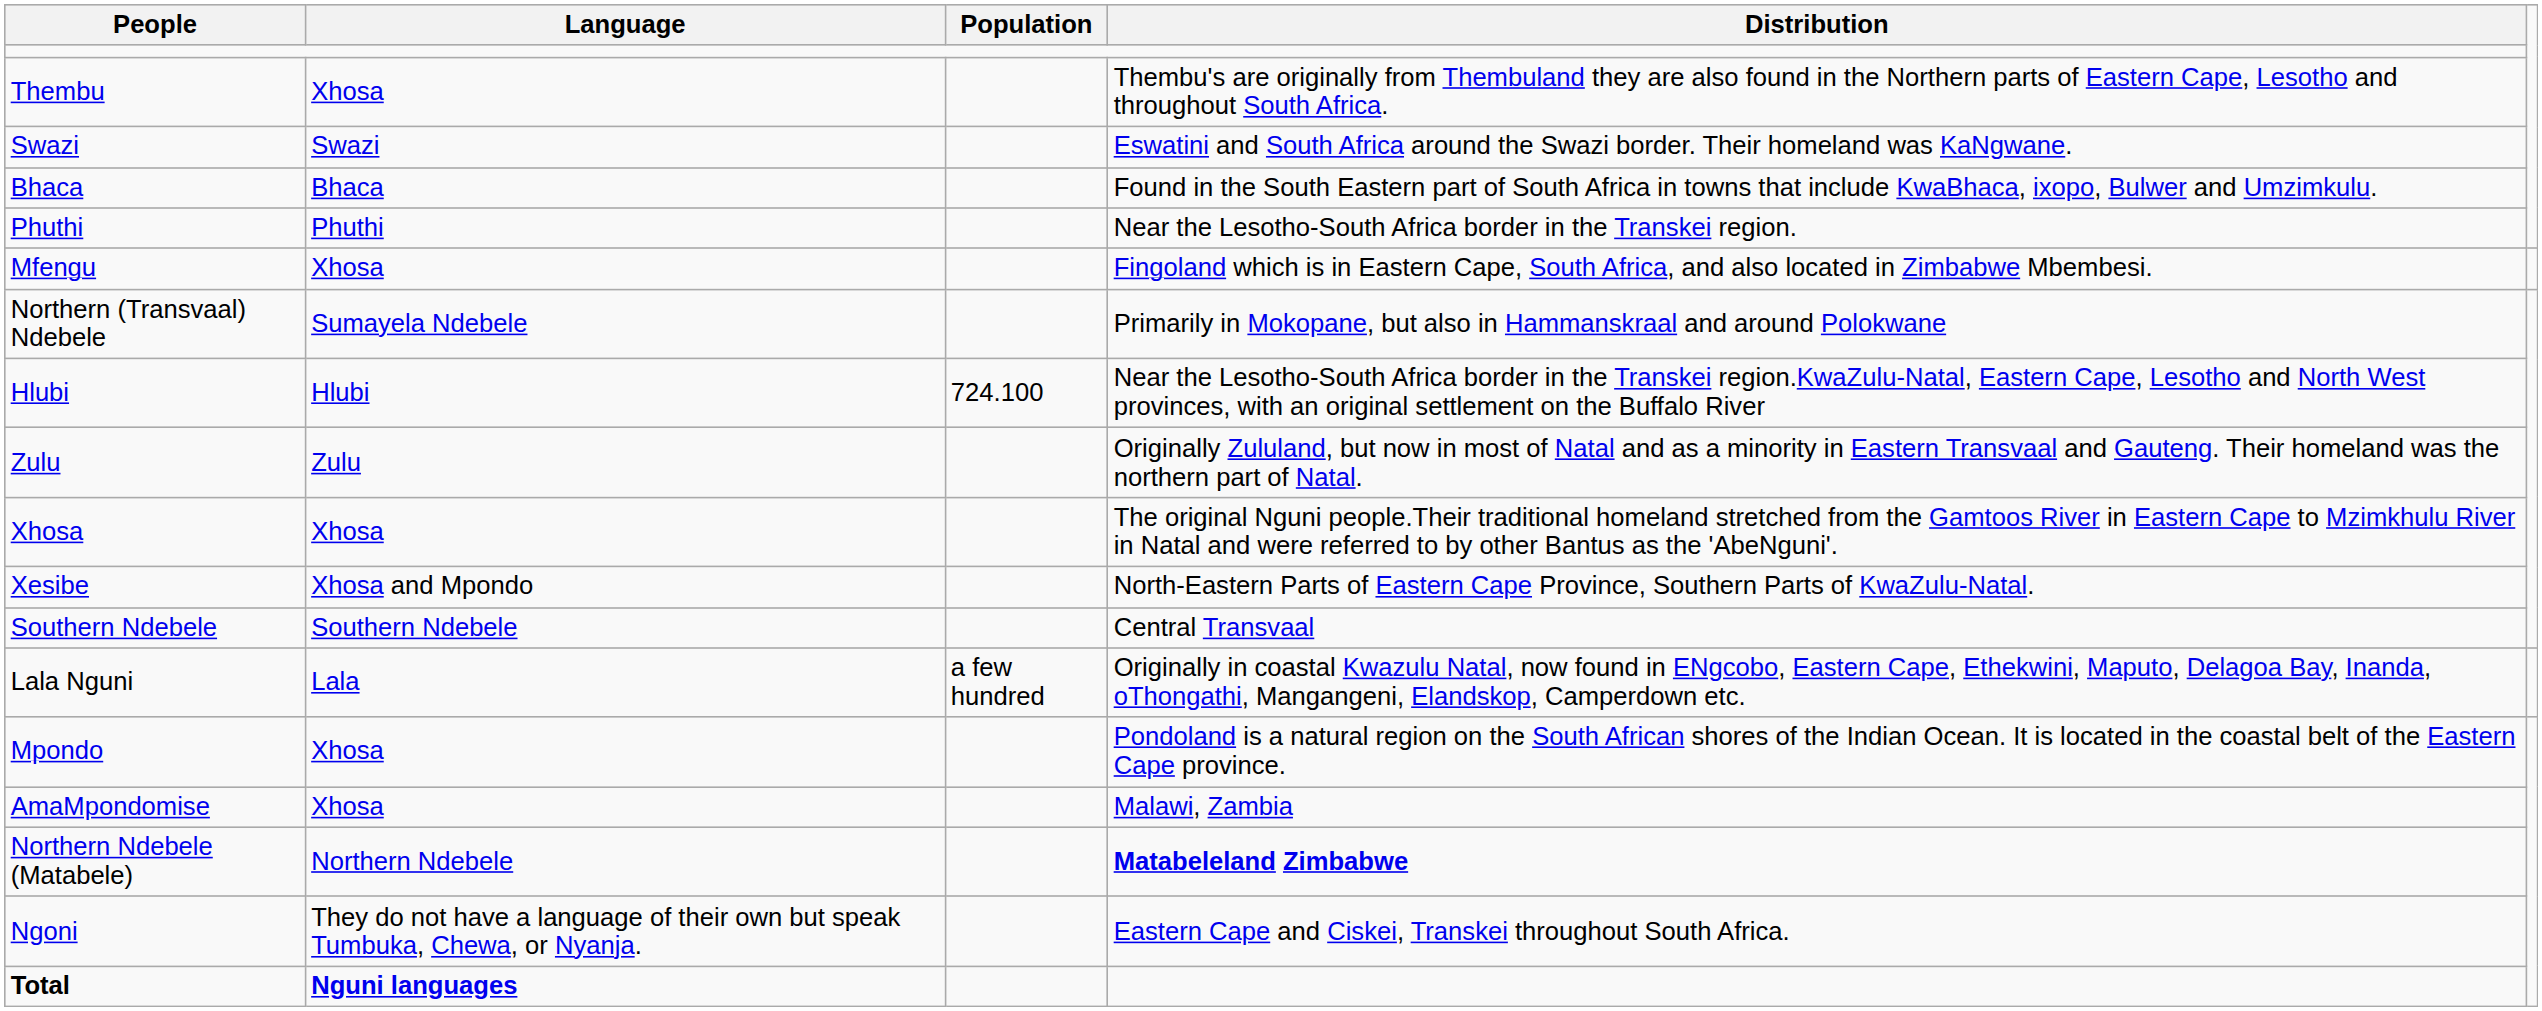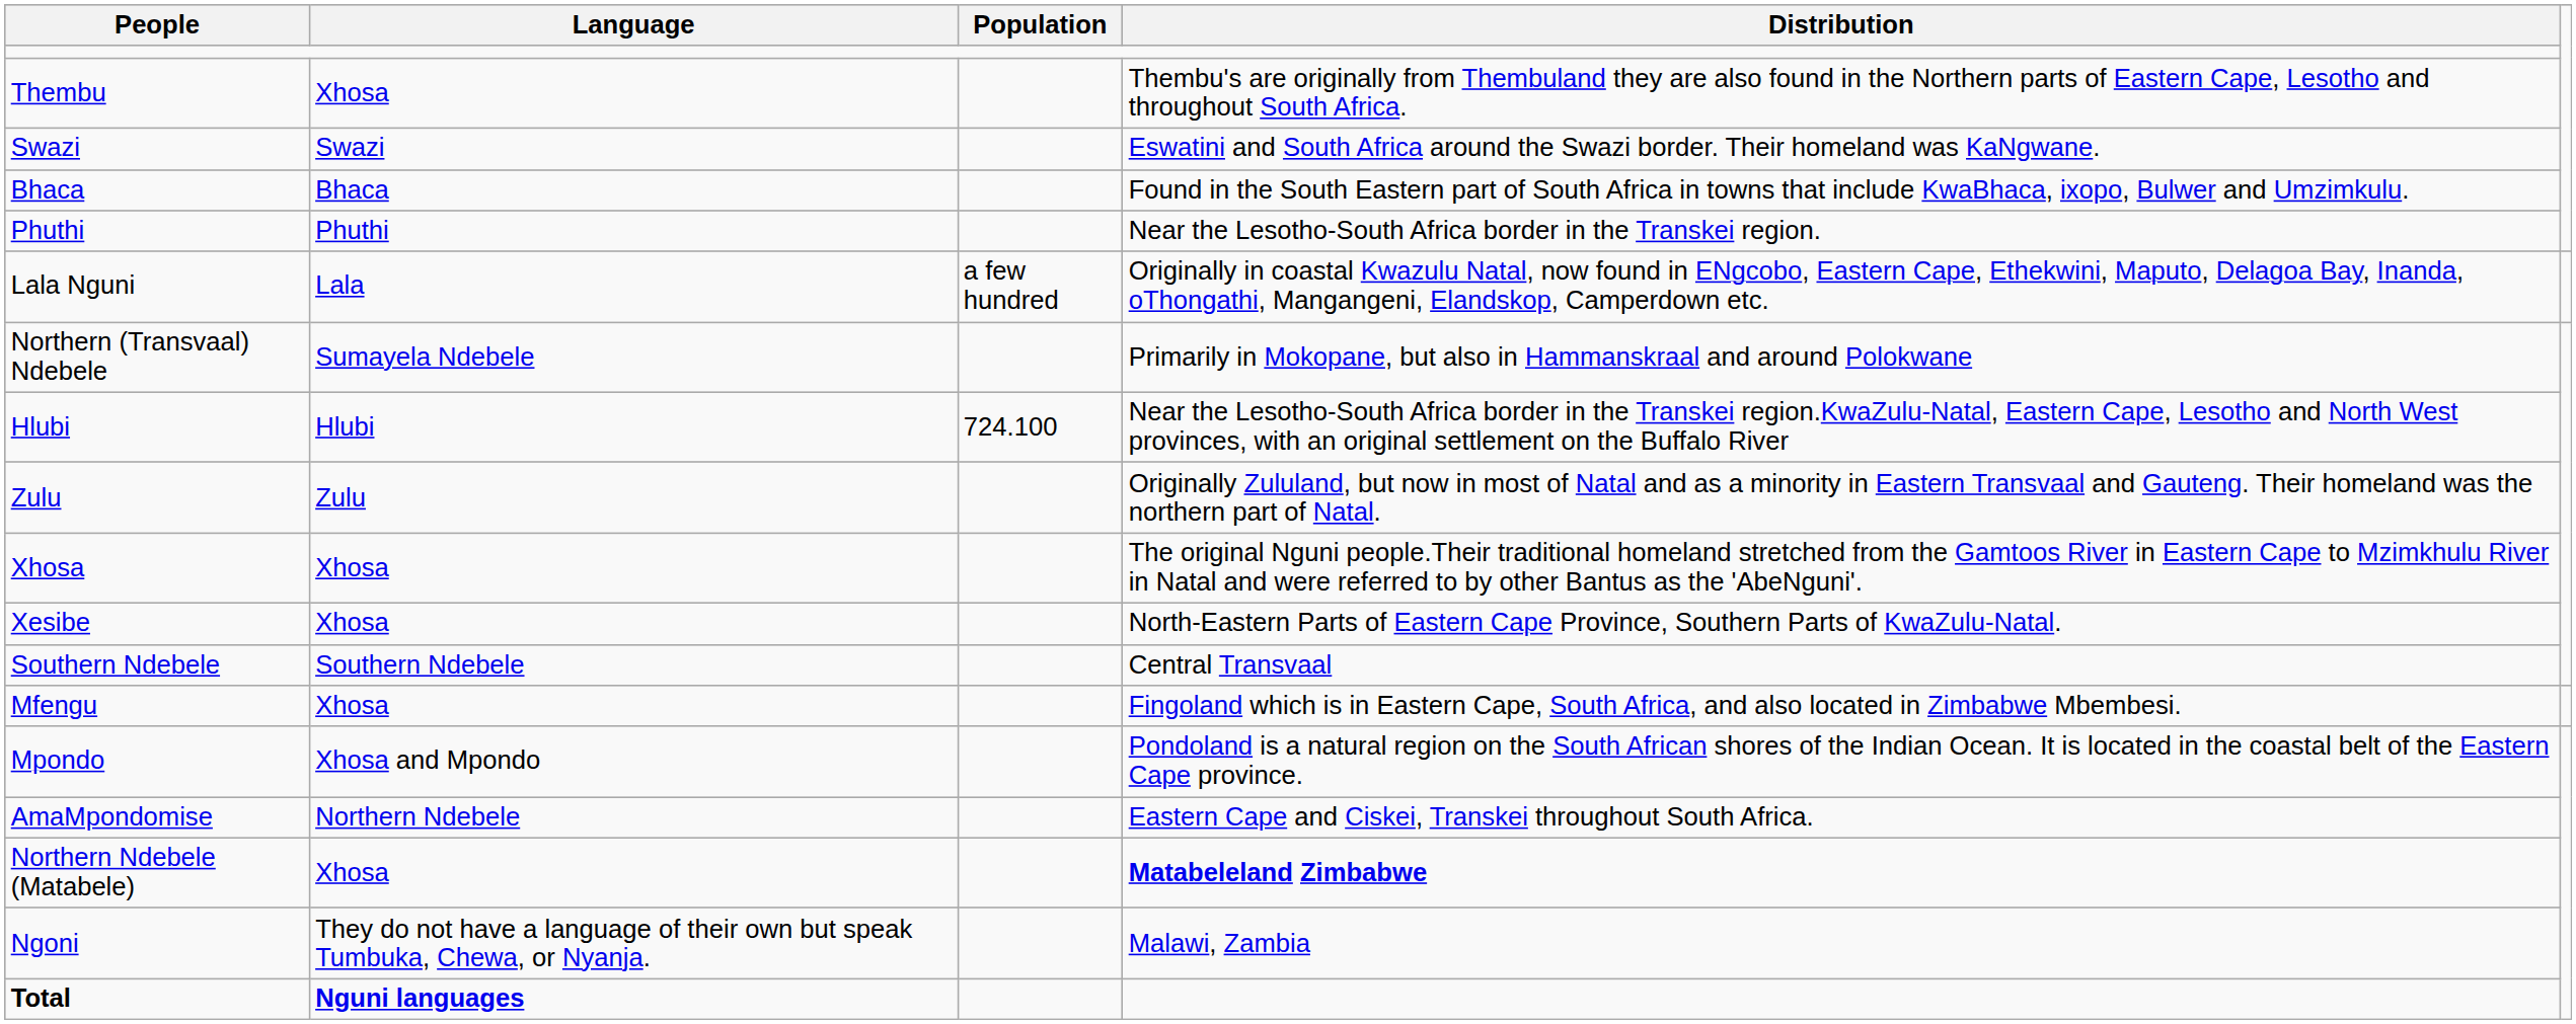rows swapped: Lala Nguni <-> Mfengu
Xesibe | Language: Xhosa and Mpondo -> Xhosa
Mpondo | Language: Xhosa -> Xhosa and Mpondo
AmaMpondomise | Language: Xhosa -> Northern Ndebele
AmaMpondomise | Distribution: Malawi, Zambia -> Eastern Cape and Ciskei, Transkei throughout South Africa.
Northern Ndebele (Matabele) | Language: Northern Ndebele -> Xhosa
Ngoni | Distribution: Eastern Cape and Ciskei, Transkei throughout South Africa. -> Malawi, Zambia
